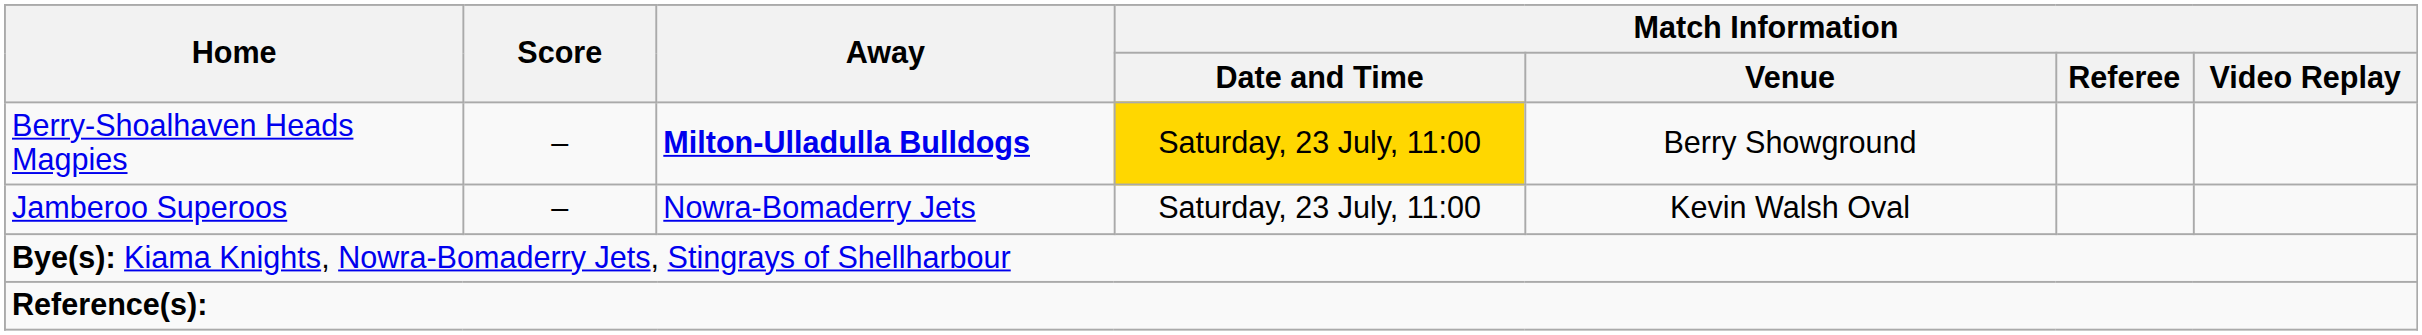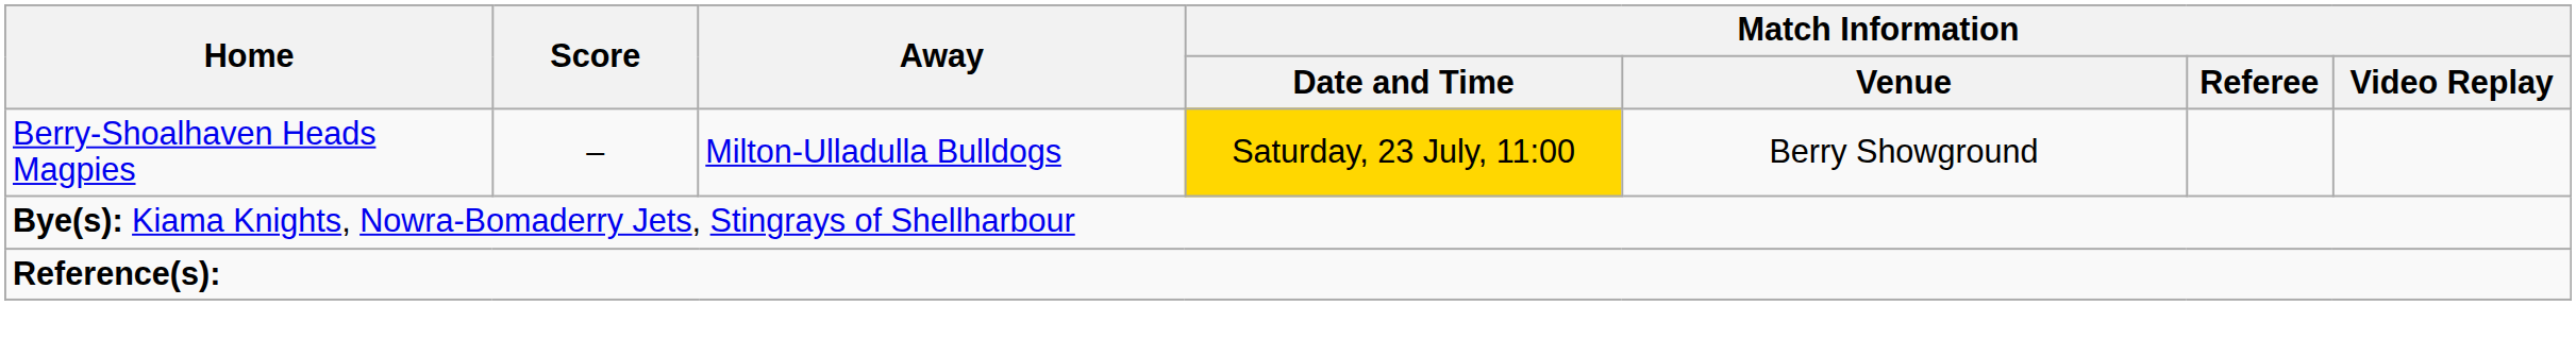Berry-Shoalhaven Heads Magpies | Away: bold -> normal
- row: Jamberoo Superoos | – | Nowra-Bomaderry Jets | Saturday, 23 July, 11:00 | Kevin Walsh Oval
